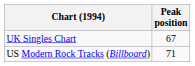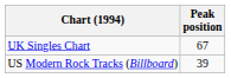US Modern Rock Tracks (Billboard) | Peak position: 71 -> 39
